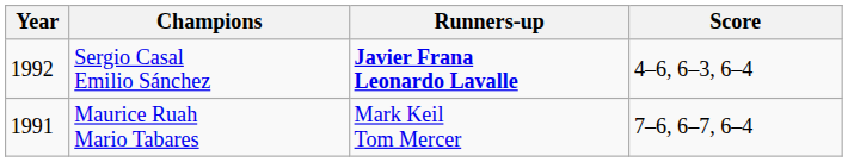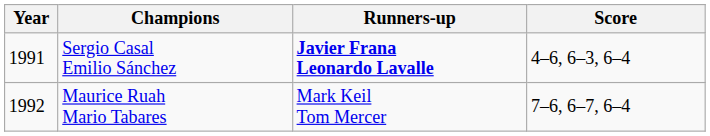Sergio Casal Emilio Sánchez | Year: 1992 -> 1991
Maurice Ruah Mario Tabares | Year: 1991 -> 1992
